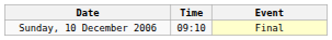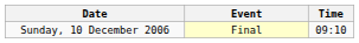columns swapped: Time <-> Event
